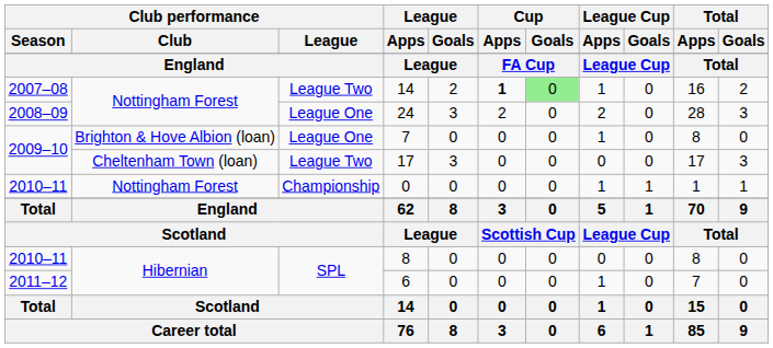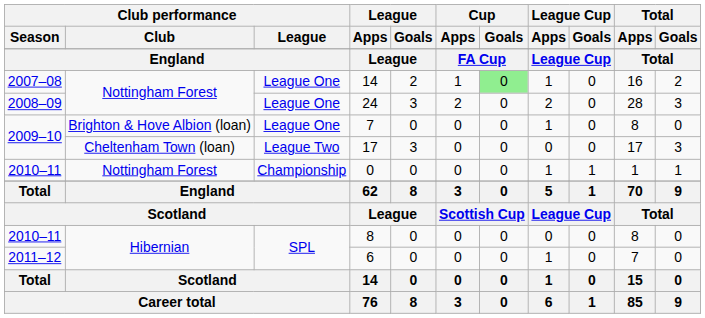2007–08 / 14 | Club performance / League: League Two -> League One
2007–08 / 14 | Cup / Apps: bold -> normal
